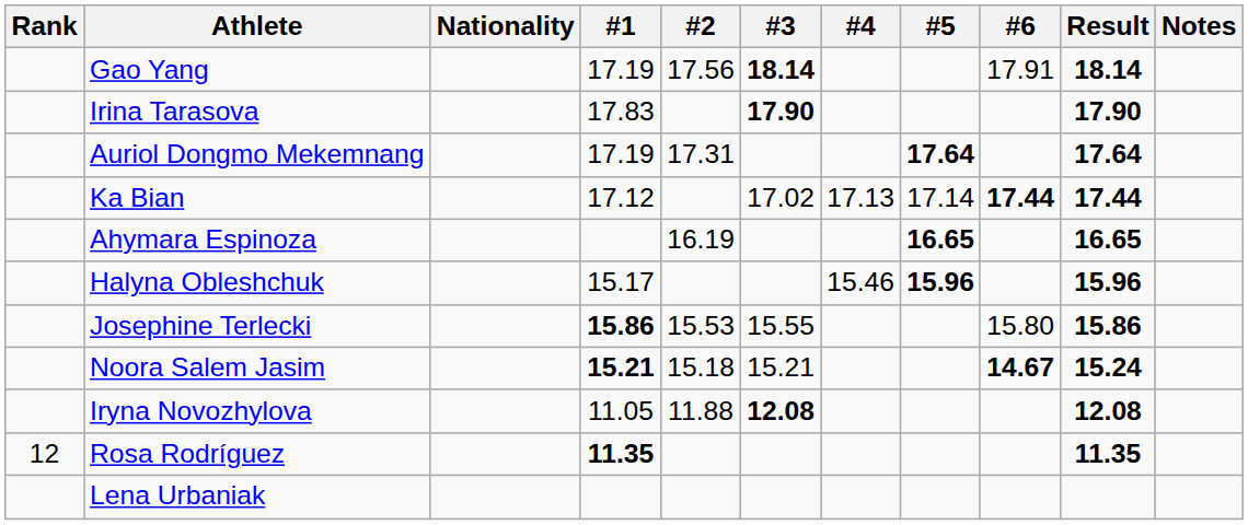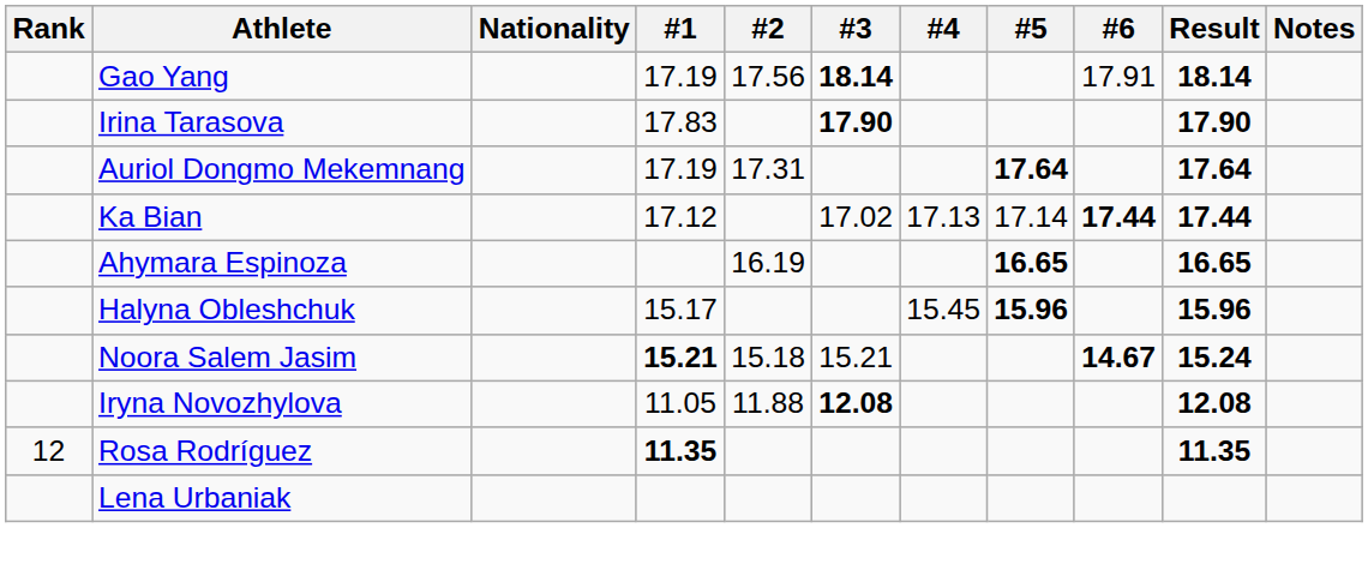Halyna Obleshchuk | #4: 15.46 -> 15.45
- row: Josephine Terlecki | 15.86 | 15.53 | 15.55 | 15.80 | 15.86
